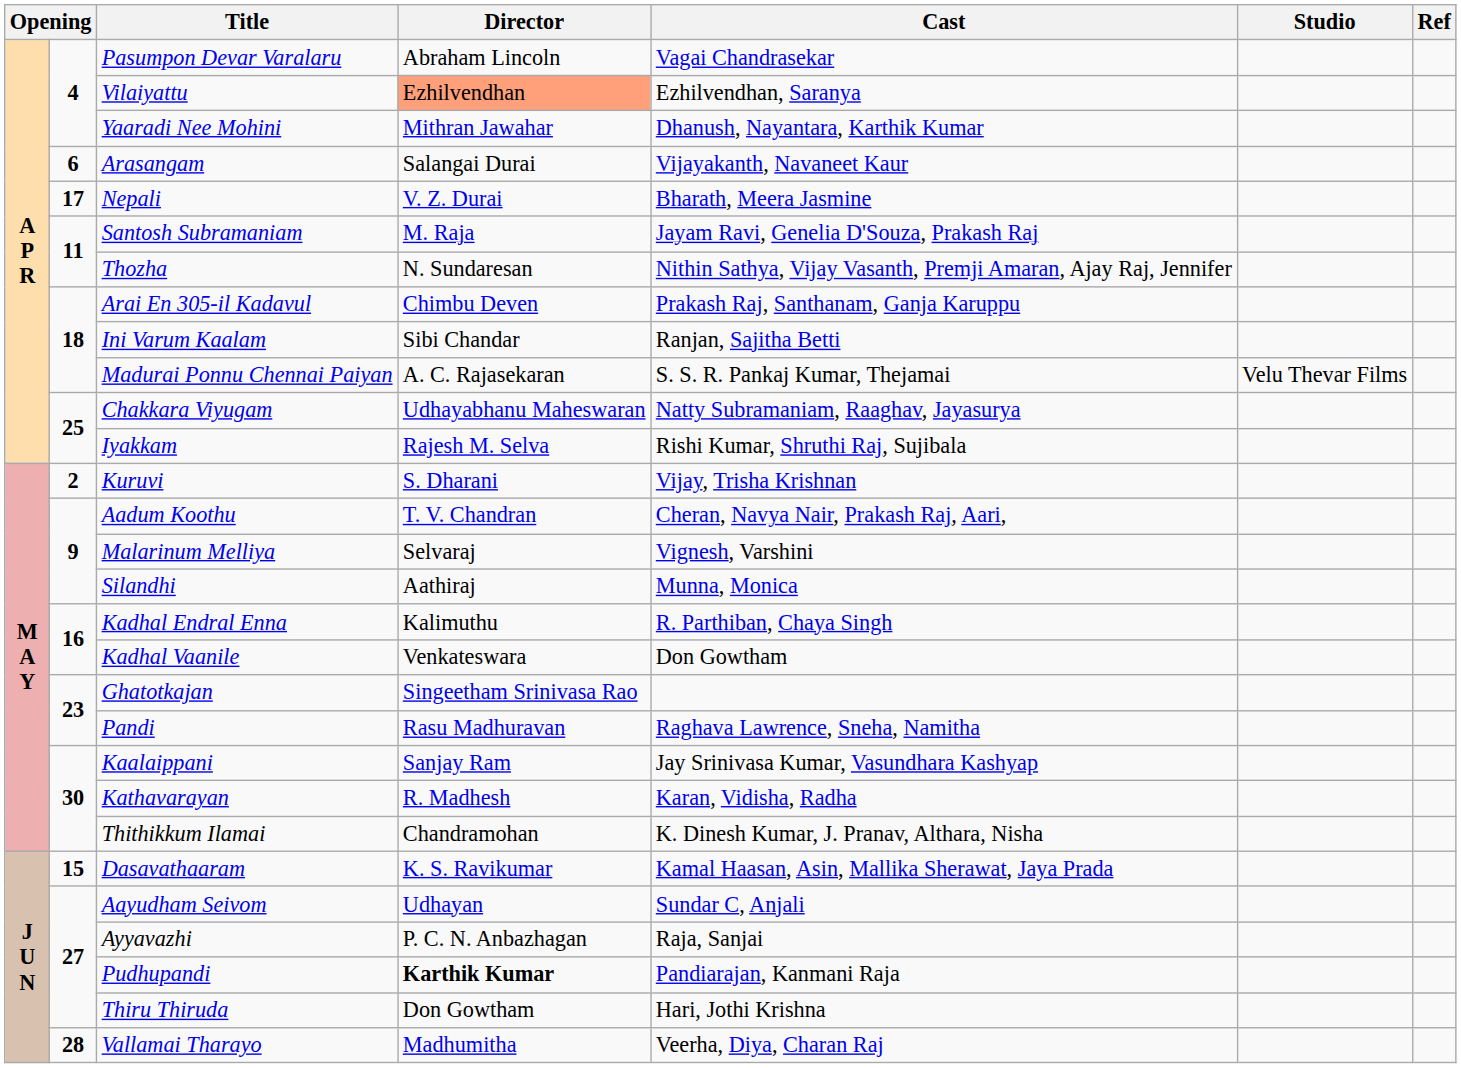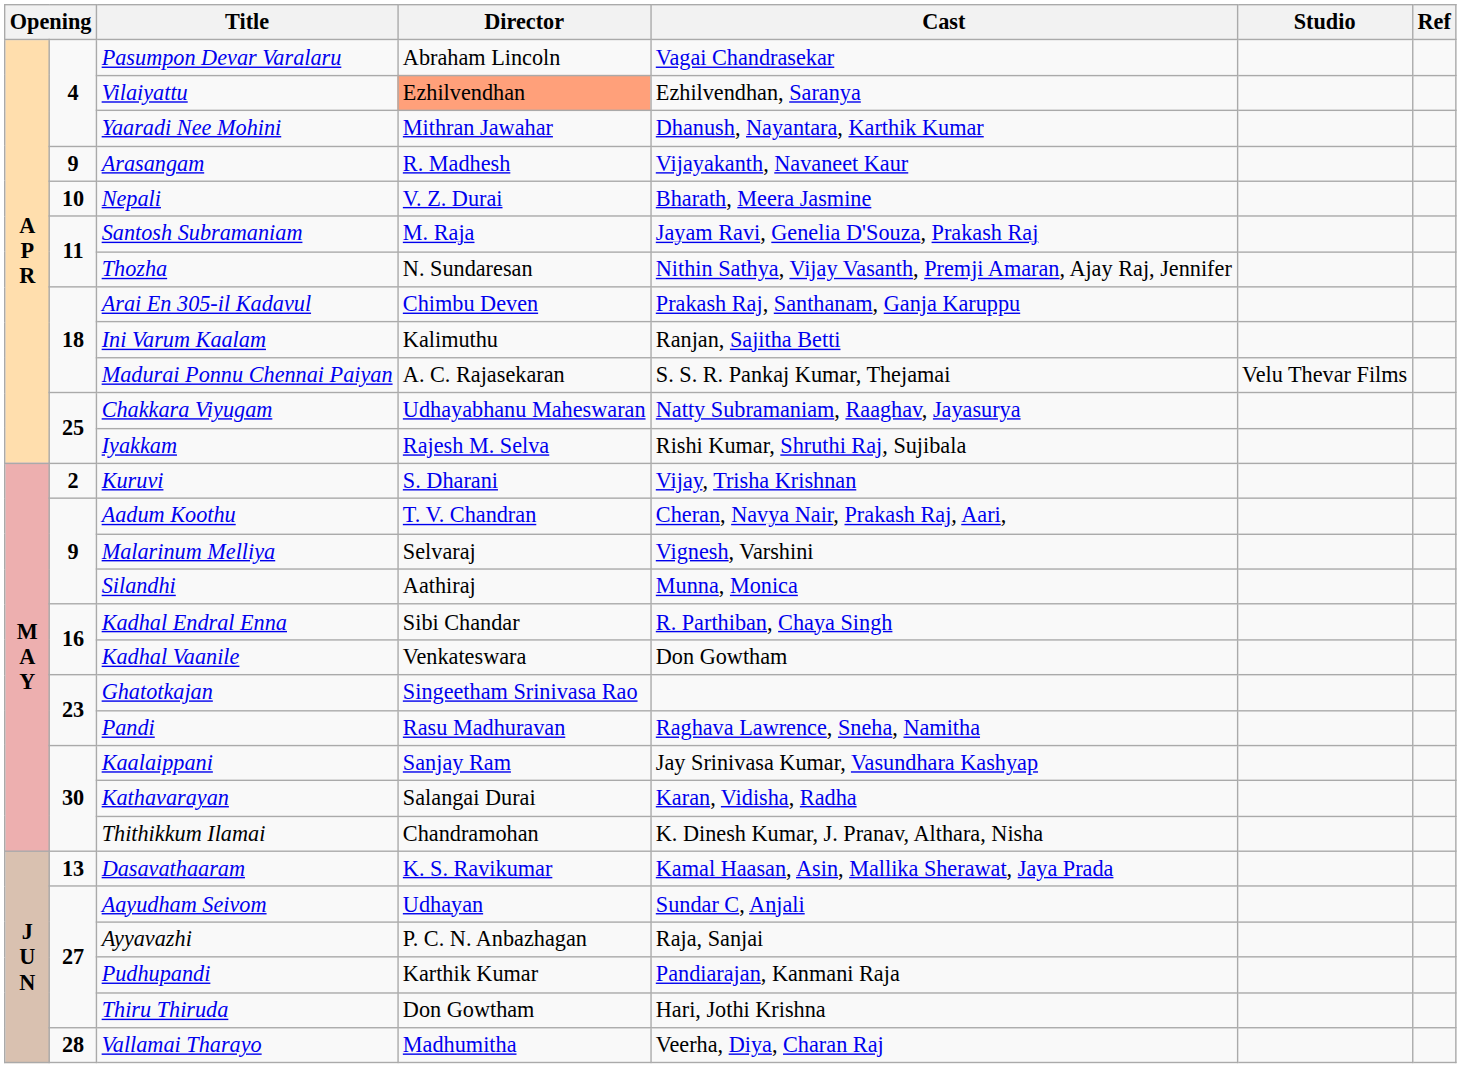Arasangam | column 2: 6 -> 9
Arasangam | Director: Salangai Durai -> R. Madhesh
Nepali | column 2: 17 -> 10
Ini Varum Kaalam | Director: Sibi Chandar -> Kalimuthu
Kadhal Endral Enna | Director: Kalimuthu -> Sibi Chandar
Kathavarayan | Director: R. Madhesh -> Salangai Durai
Dasavathaaram | column 2: 15 -> 13
Pudhupandi | Director: bold -> normal
